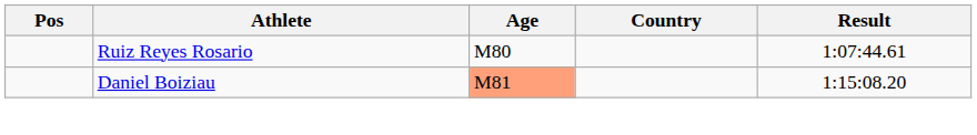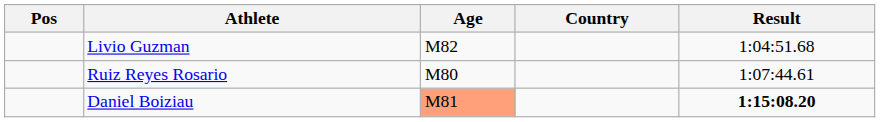+ row: Livio Guzman | M82 | 1:04:51.68
Daniel Boiziau | Result: normal -> bold
